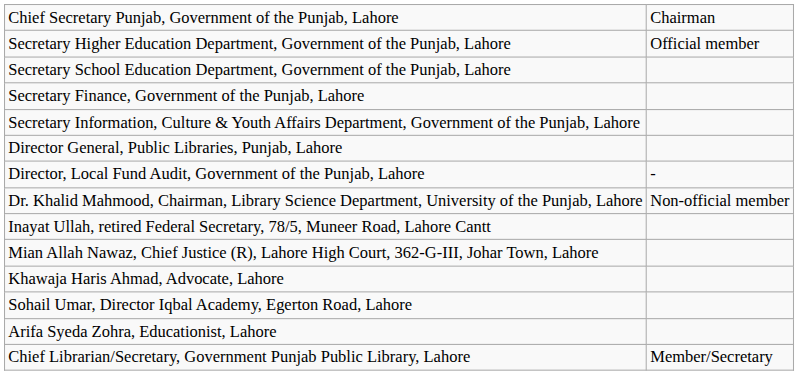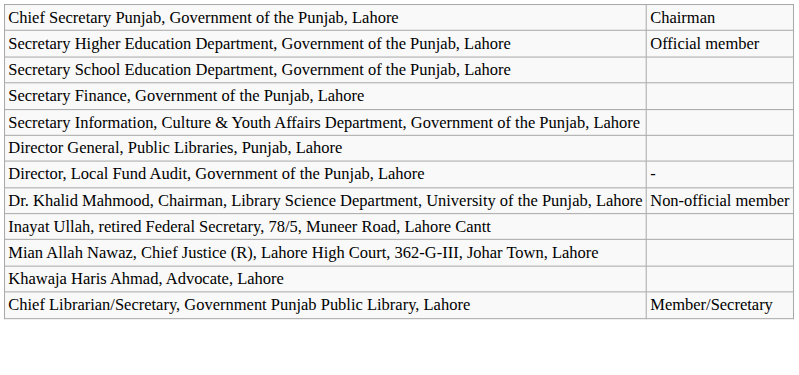- row: Sohail Umar, Director Iqbal Academy, Egerton Road, Lahore
- row: Arifa Syeda Zohra, Educationist, Lahore
